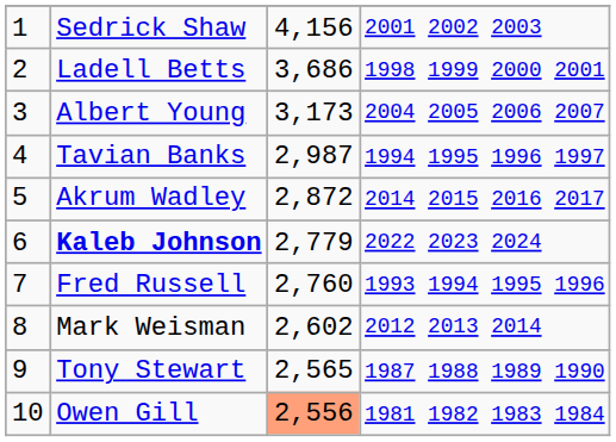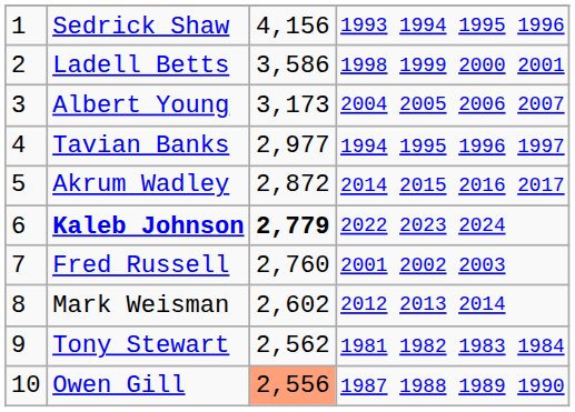Sedrick Shaw | column 4: 2001 2002 2003 -> 1993 1994 1995 1996
Ladell Betts | column 3: 3,686 -> 3,586
Tavian Banks | column 3: 2,987 -> 2,977
Kaleb Johnson | column 3: normal -> bold
Fred Russell | column 4: 1993 1994 1995 1996 -> 2001 2002 2003
Tony Stewart | column 3: 2,565 -> 2,562
Tony Stewart | column 4: 1987 1988 1989 1990 -> 1981 1982 1983 1984
Owen Gill | column 4: 1981 1982 1983 1984 -> 1987 1988 1989 1990
